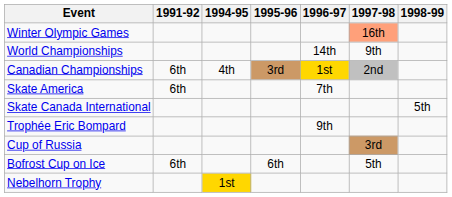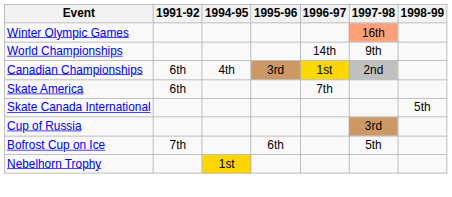- row: Trophée Eric Bompard | 9th
Bofrost Cup on Ice | 1991-92: 6th -> 7th
